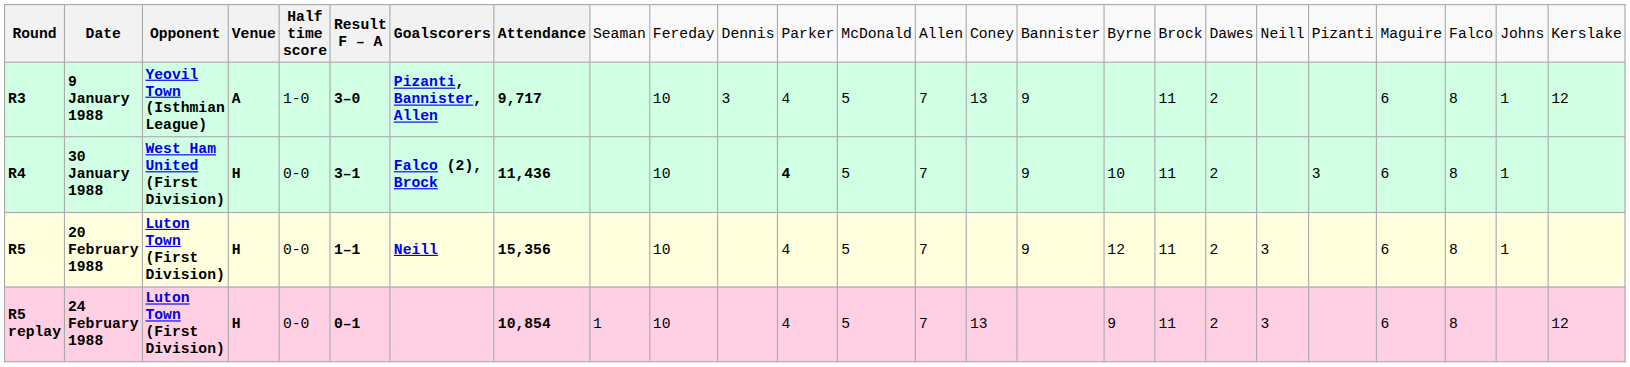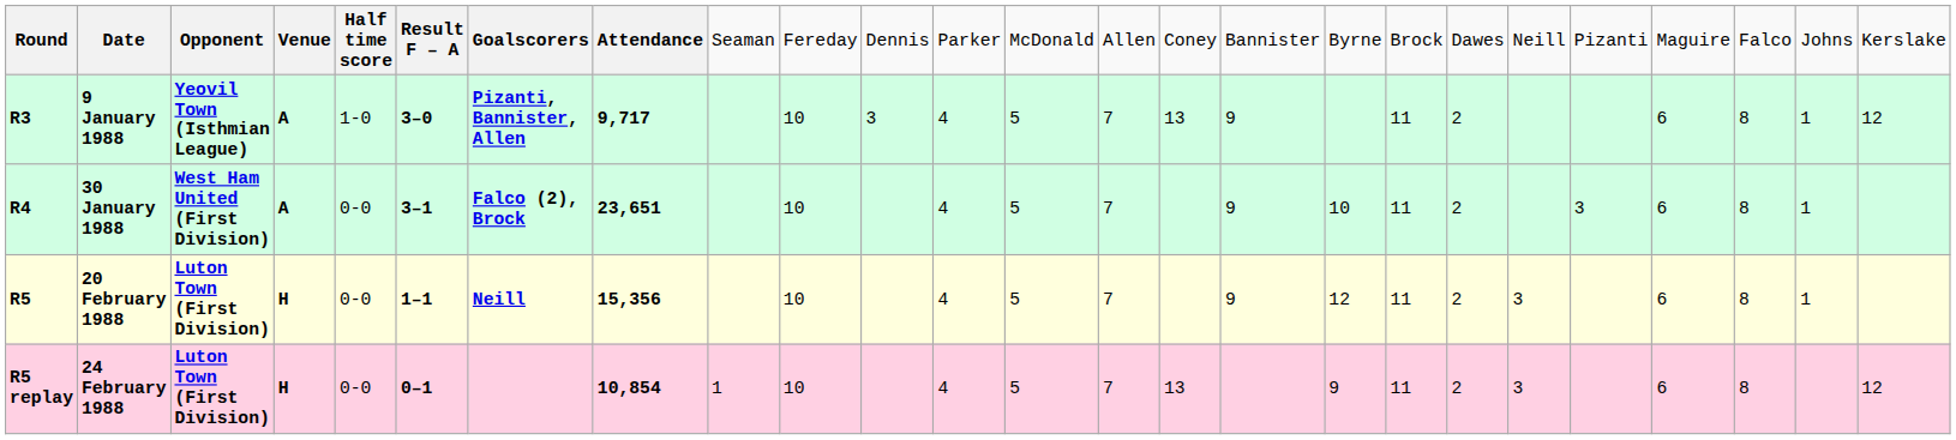30 January 1988 | column 4: H -> A
30 January 1988 | column 8: 11,436 -> 23,651
30 January 1988 | column 12: bold -> normal
